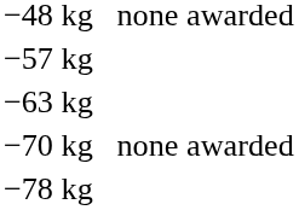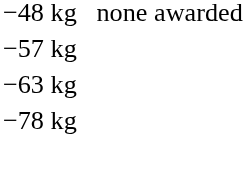- row: −70 kg | none awarded
